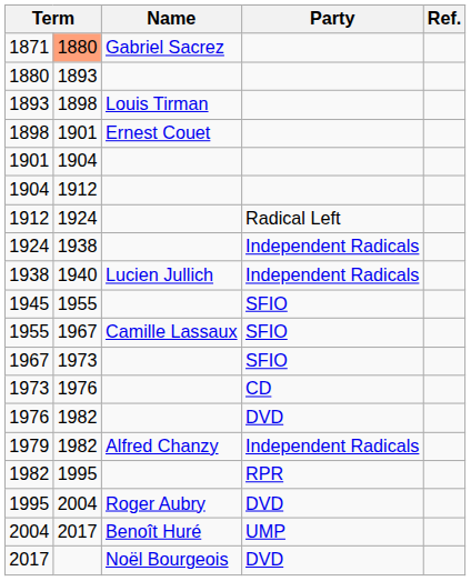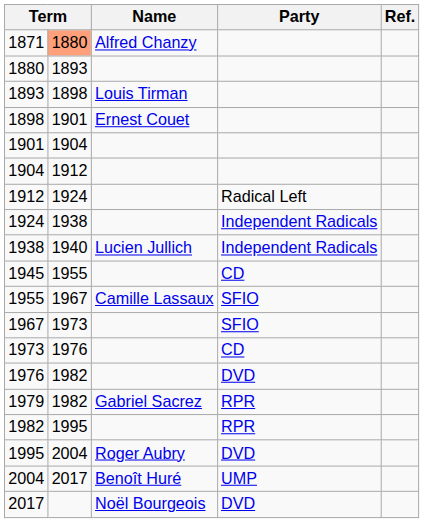1871 | Name: Gabriel Sacrez -> Alfred Chanzy
1945 | Party: SFIO -> CD
1979 | Name: Alfred Chanzy -> Gabriel Sacrez
1979 | Party: Independent Radicals -> RPR
